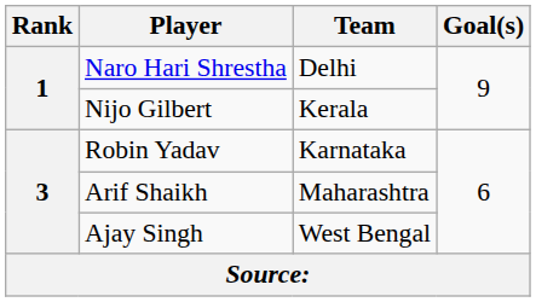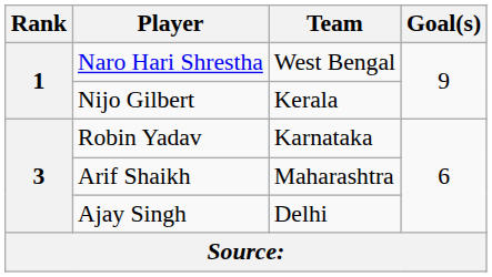Naro Hari Shrestha | Team: Delhi -> West Bengal
Ajay Singh | Team: West Bengal -> Delhi
